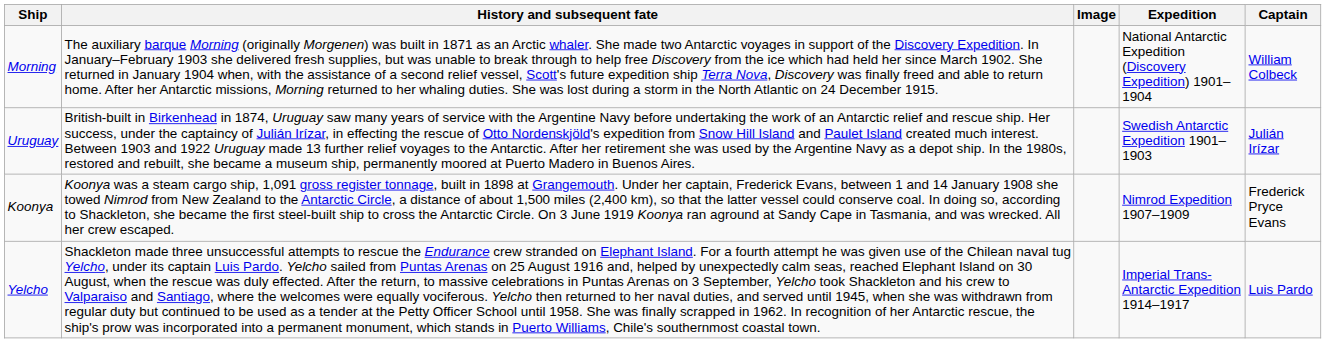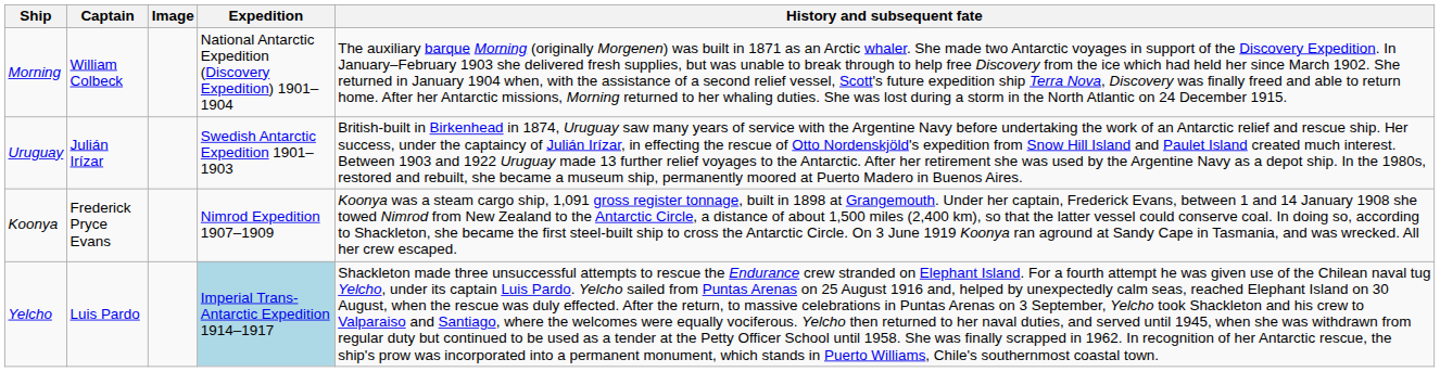columns swapped: Captain <-> History and subsequent fate
Yelcho | Expedition: no background -> lightblue background
